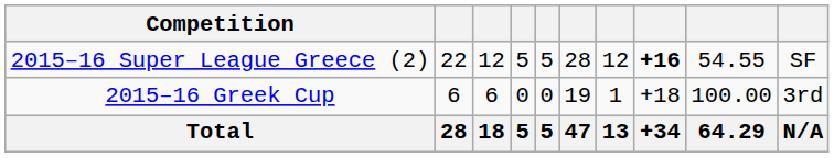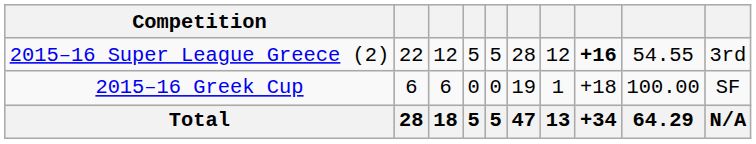2015–16 Super League Greece (2) | column 10: SF -> 3rd
2015–16 Greek Cup | column 10: 3rd -> SF
